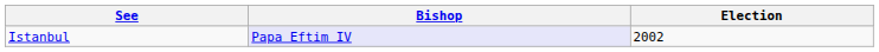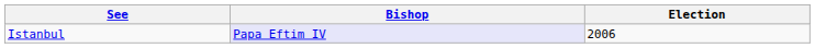Istanbul | Election: 2002 -> 2006
